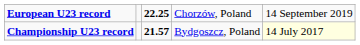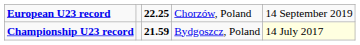Championship U23 record | column 3: 21.57 -> 21.59
